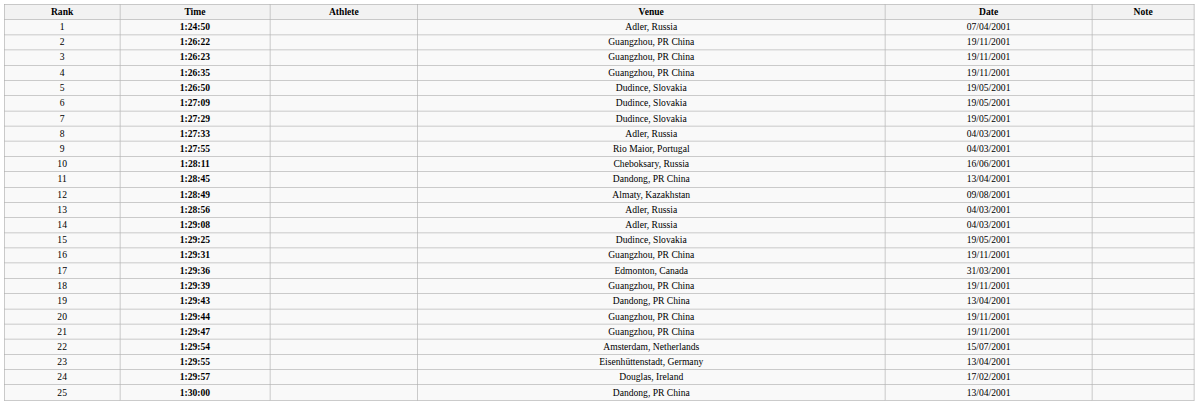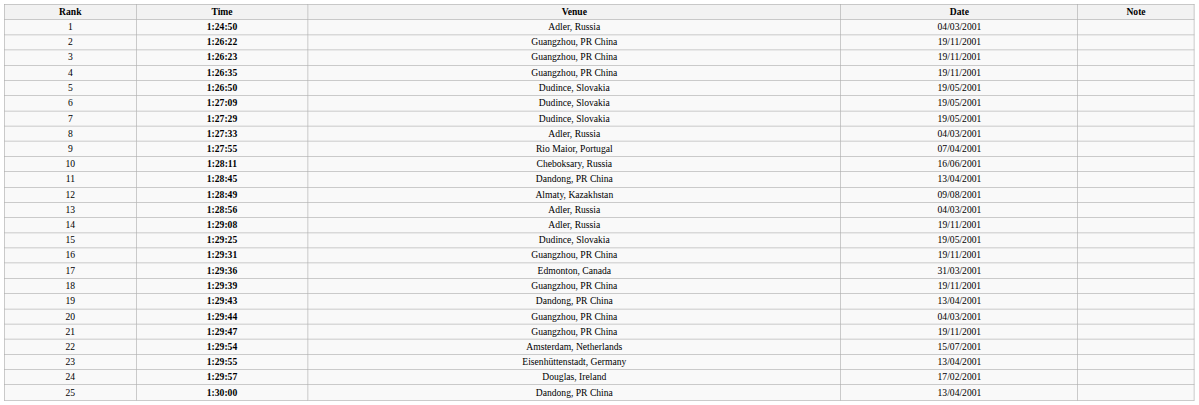- column: Athlete
1 | Date: 07/04/2001 -> 04/03/2001
9 | Date: 04/03/2001 -> 07/04/2001
14 | Date: 04/03/2001 -> 19/11/2001
20 | Date: 19/11/2001 -> 04/03/2001
